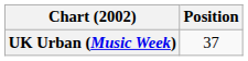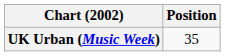UK Urban (Music Week) | Position: 37 -> 35
